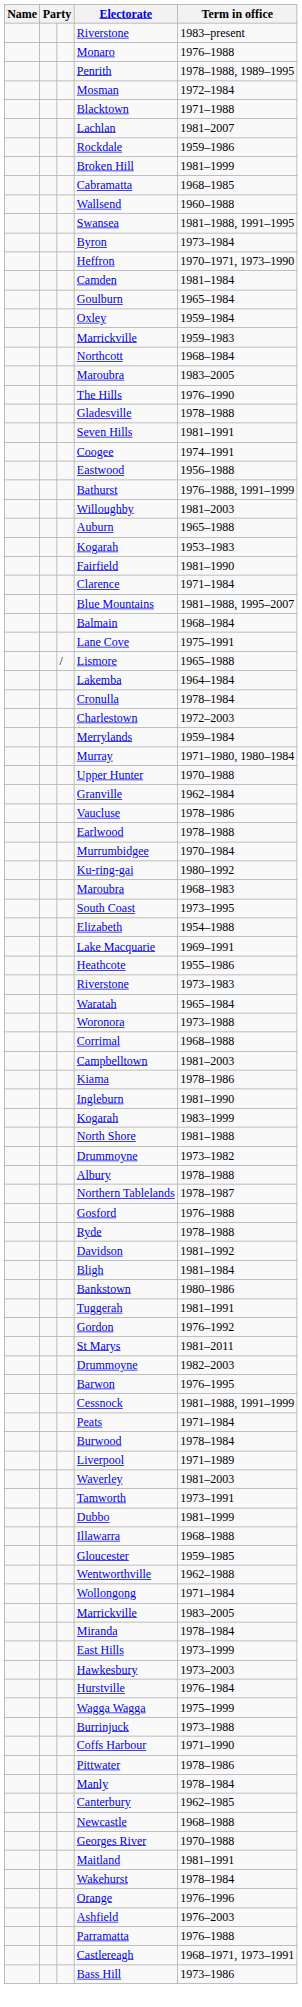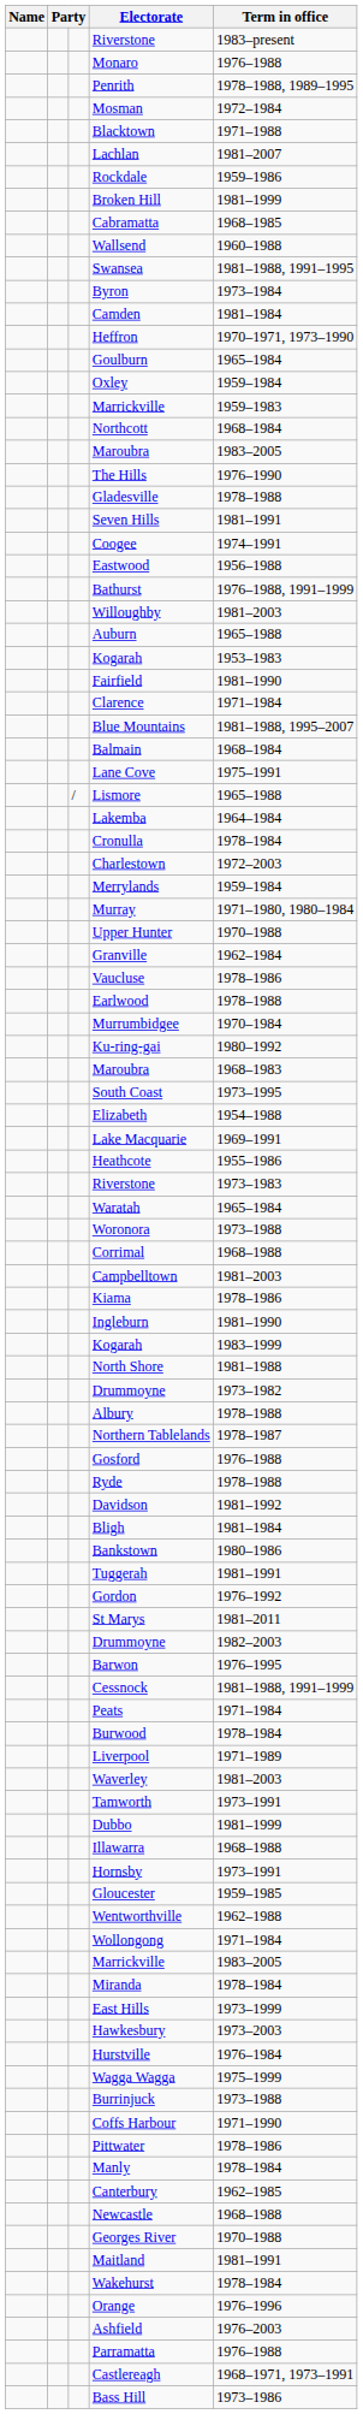rows swapped: Camden <-> Heffron
+ row: Hornsby | 1973–1991
